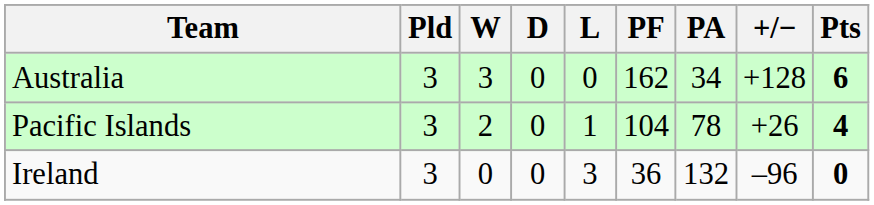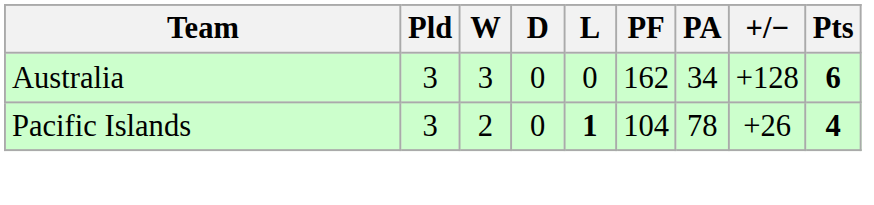Pacific Islands | L: normal -> bold
- row: Ireland | 3 | 0 | 0 | 3 | 36 | 132 | –96 | 0
